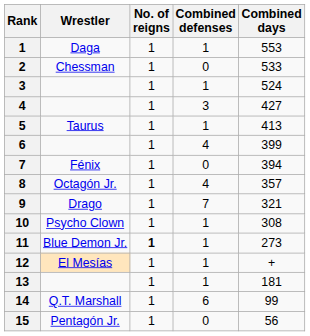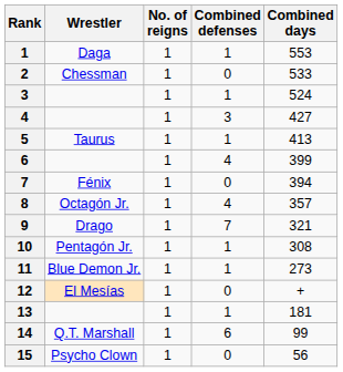10 | Wrestler: Psycho Clown -> Pentagón Jr.
11 | No. of reigns: bold -> normal
12 | Combined defenses: 1 -> 0
15 | Wrestler: Pentagón Jr. -> Psycho Clown
